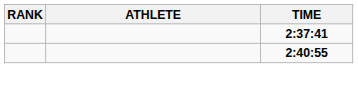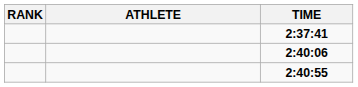+ row: 2:40:06
